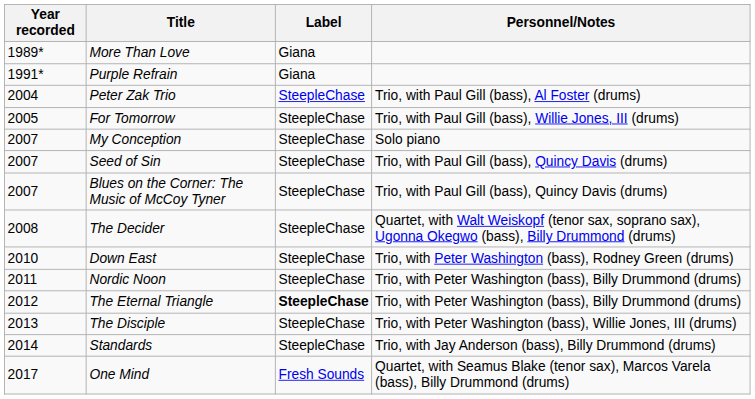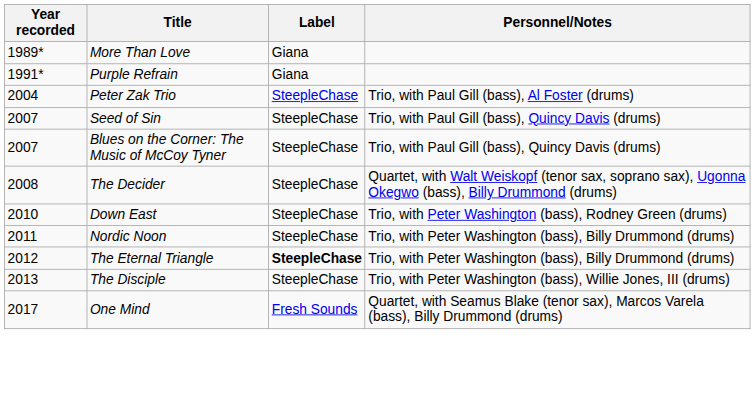- row: 2005 | For Tomorrow | SteepleChase | Trio, with Paul Gill (bass), Willie Jones, III (drums)
- row: 2007 | My Conception | SteepleChase | Solo piano
- row: 2014 | Standards | SteepleChase | Trio, with Jay Anderson (bass), Billy Drummond (drums)
